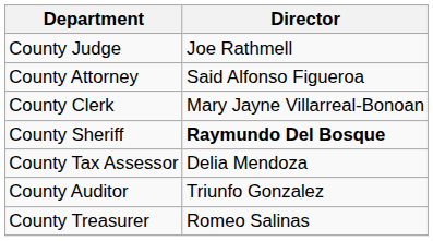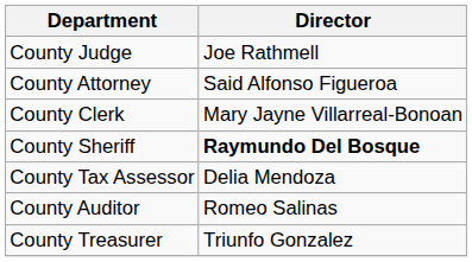County Auditor | Director: Triunfo Gonzalez -> Romeo Salinas
County Treasurer | Director: Romeo Salinas -> Triunfo Gonzalez
